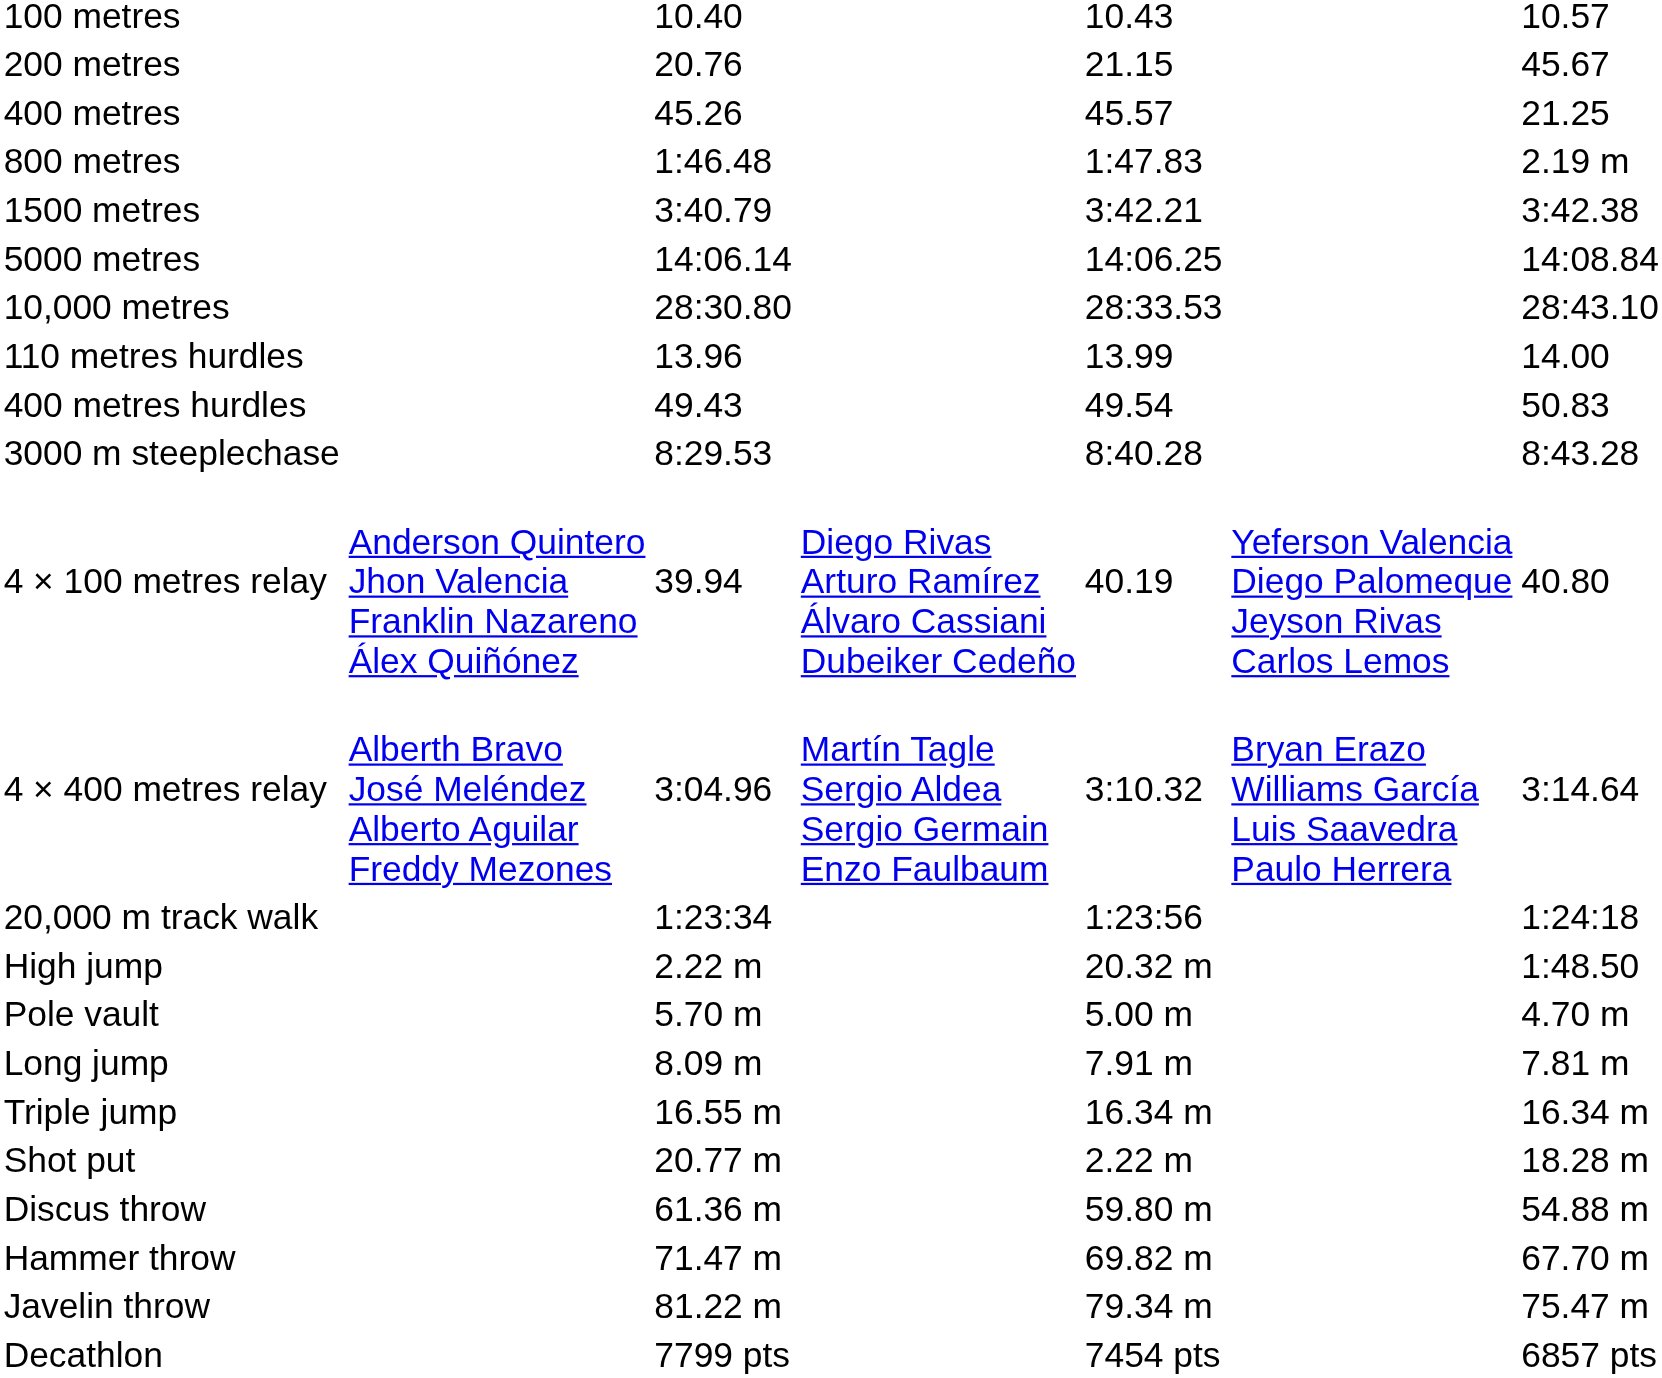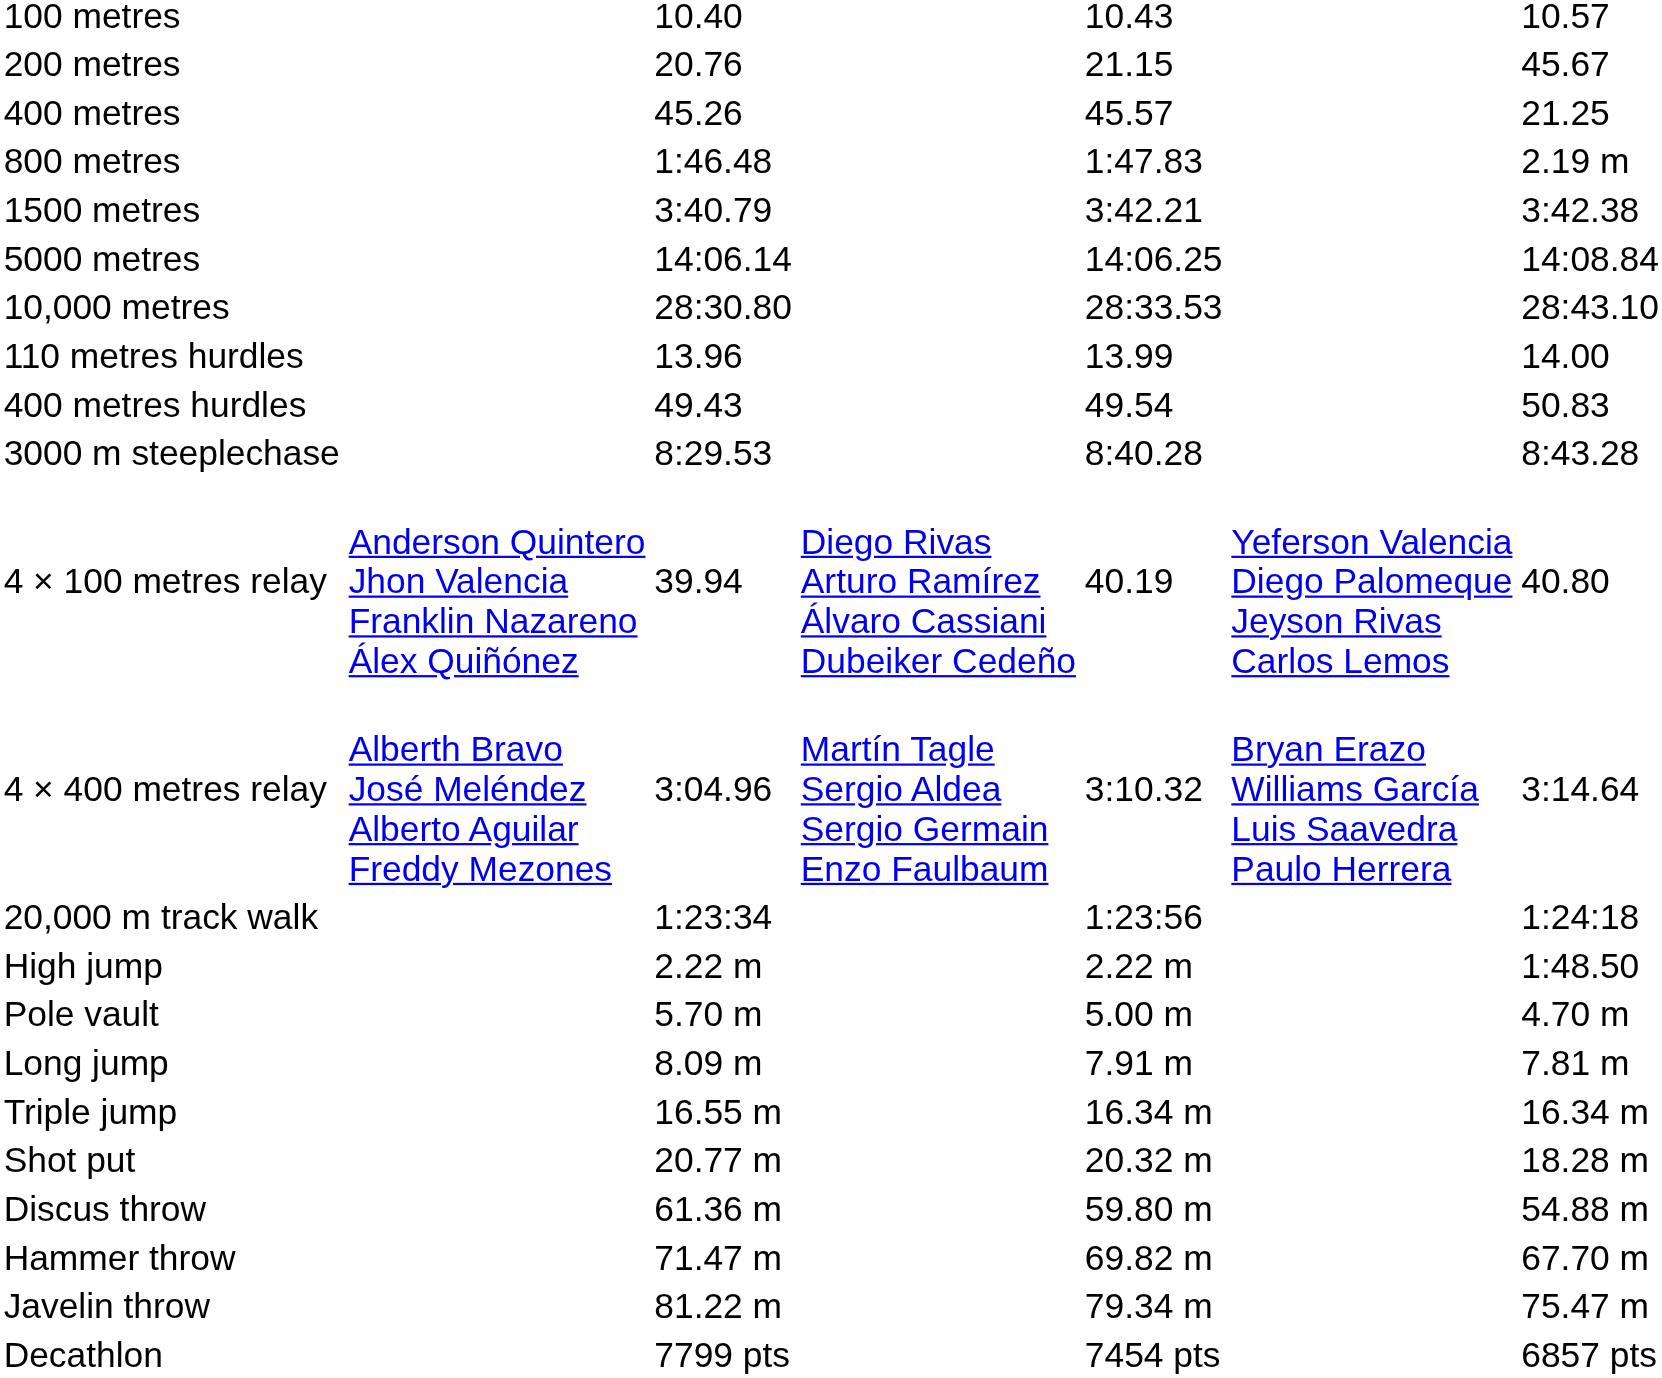High jump | column 5: 20.32 m -> 2.22 m
Shot put | column 5: 2.22 m -> 20.32 m
